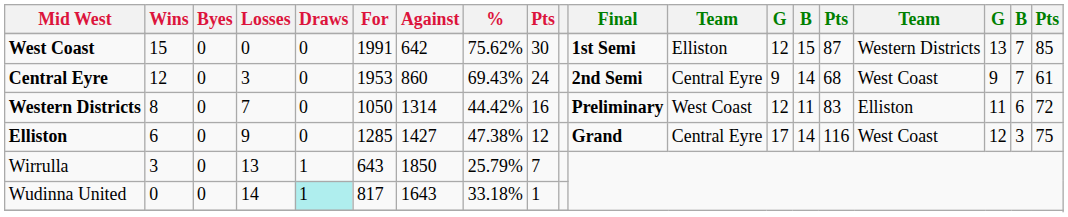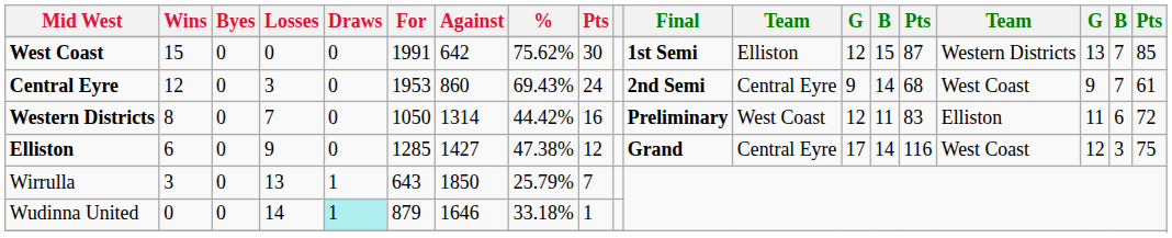Wudinna United | For: 817 -> 879
Wudinna United | Against: 1643 -> 1646
